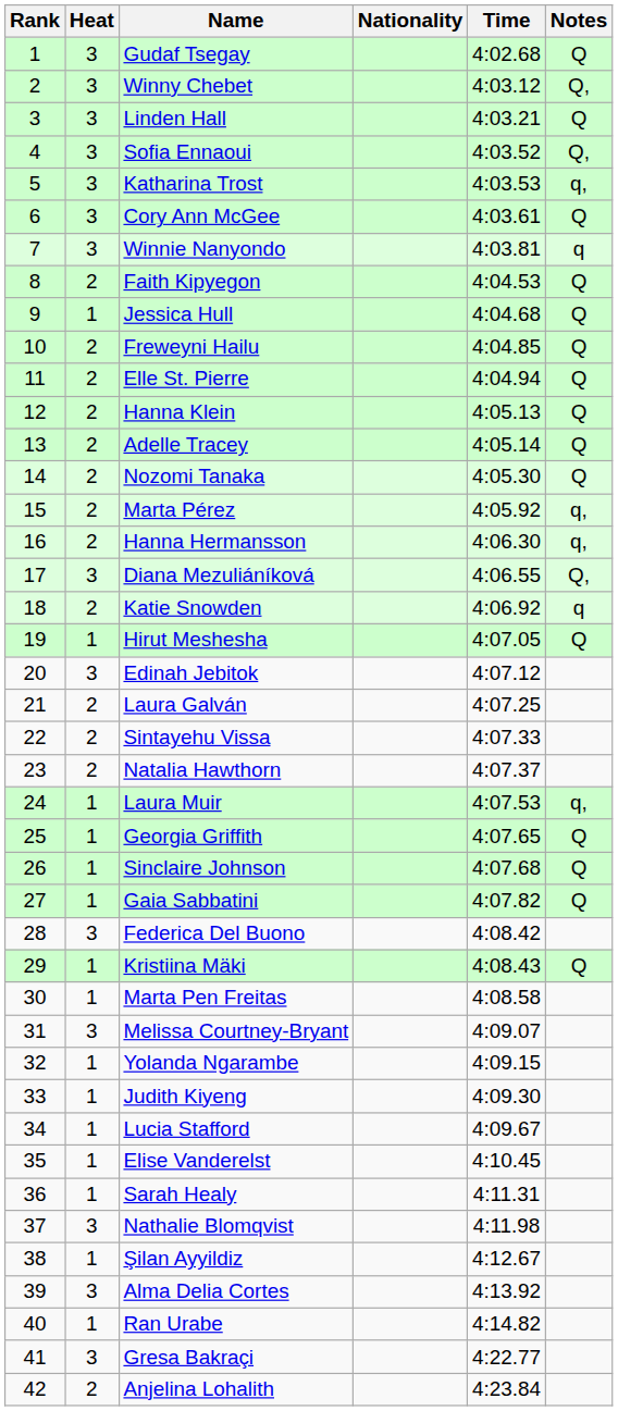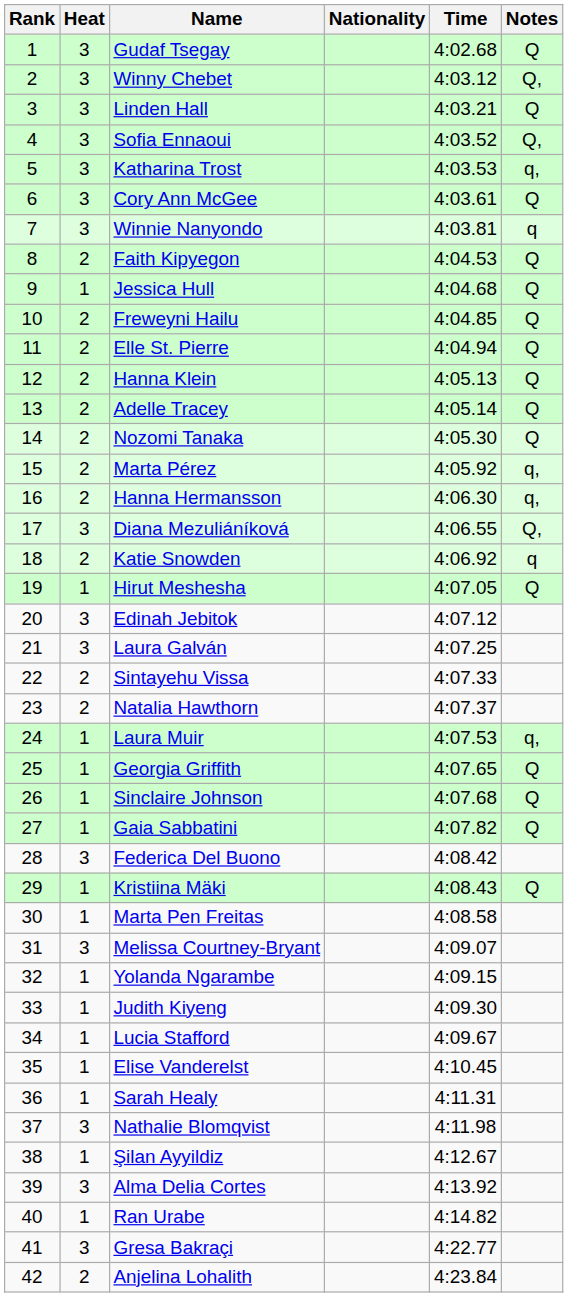Laura Galván | Heat: 2 -> 3
